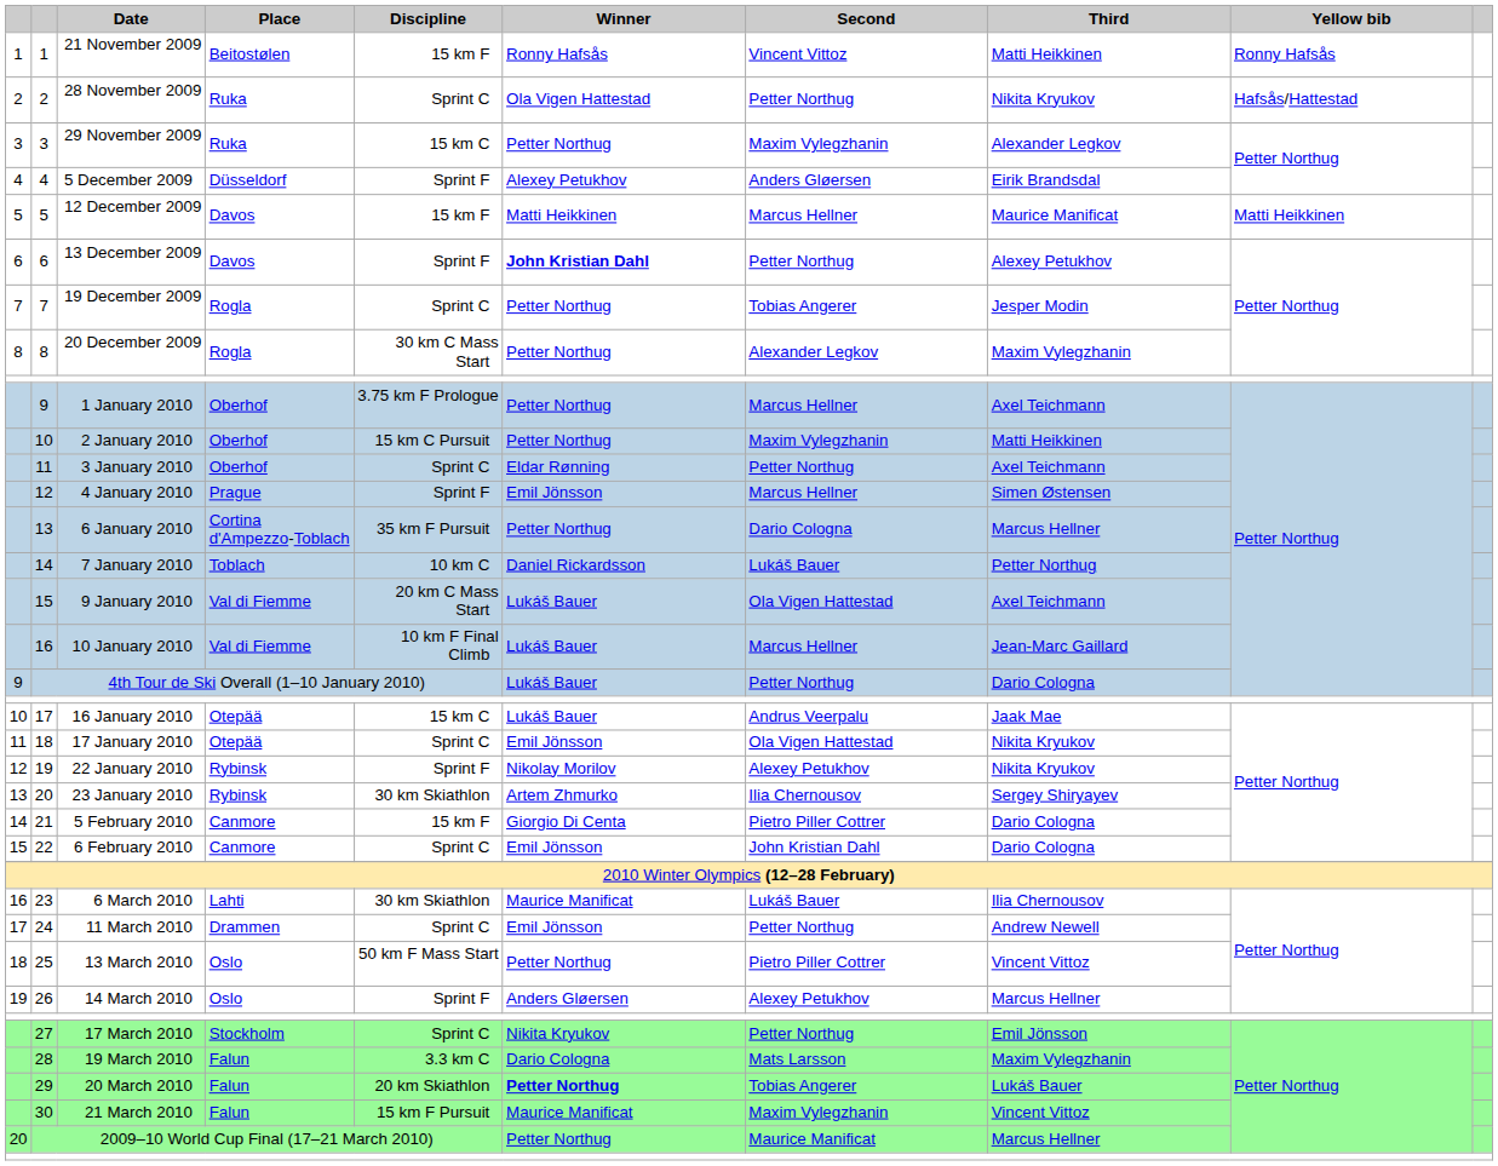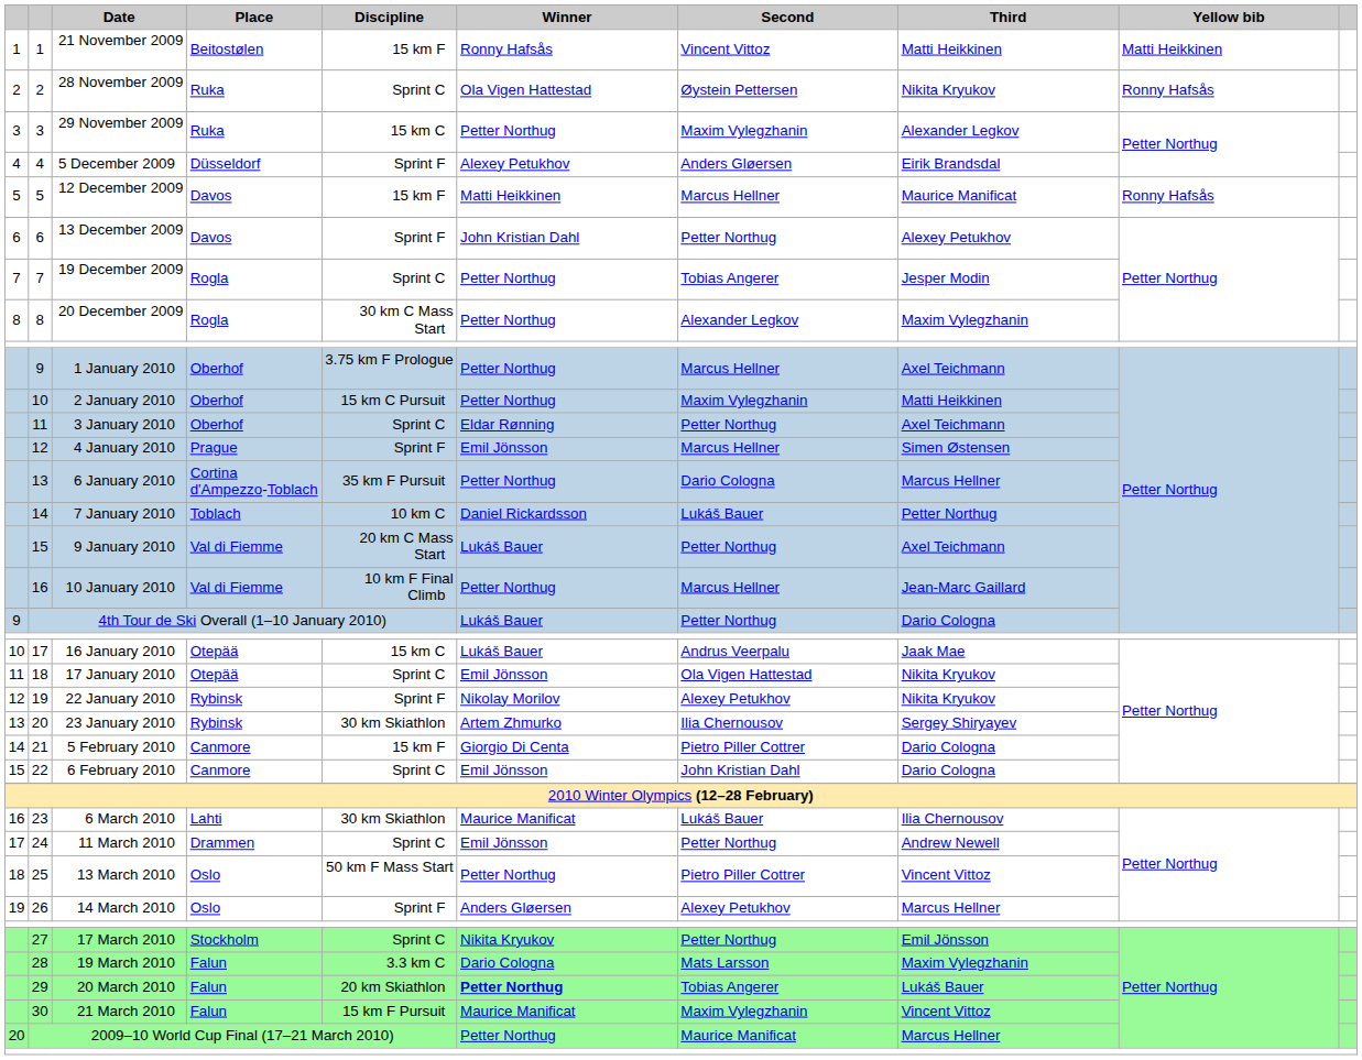21 November 2009 | Yellow bib: Ronny Hafsås -> Matti Heikkinen
28 November 2009 | Second: Petter Northug -> Øystein Pettersen
28 November 2009 | Yellow bib: Hafsås/Hattestad -> Ronny Hafsås
12 December 2009 | Yellow bib: Matti Heikkinen -> Ronny Hafsås
13 December 2009 | Winner: bold -> normal
9 January 2010 | Second: Ola Vigen Hattestad -> Petter Northug
10 January 2010 | Winner: Lukáš Bauer -> Petter Northug
